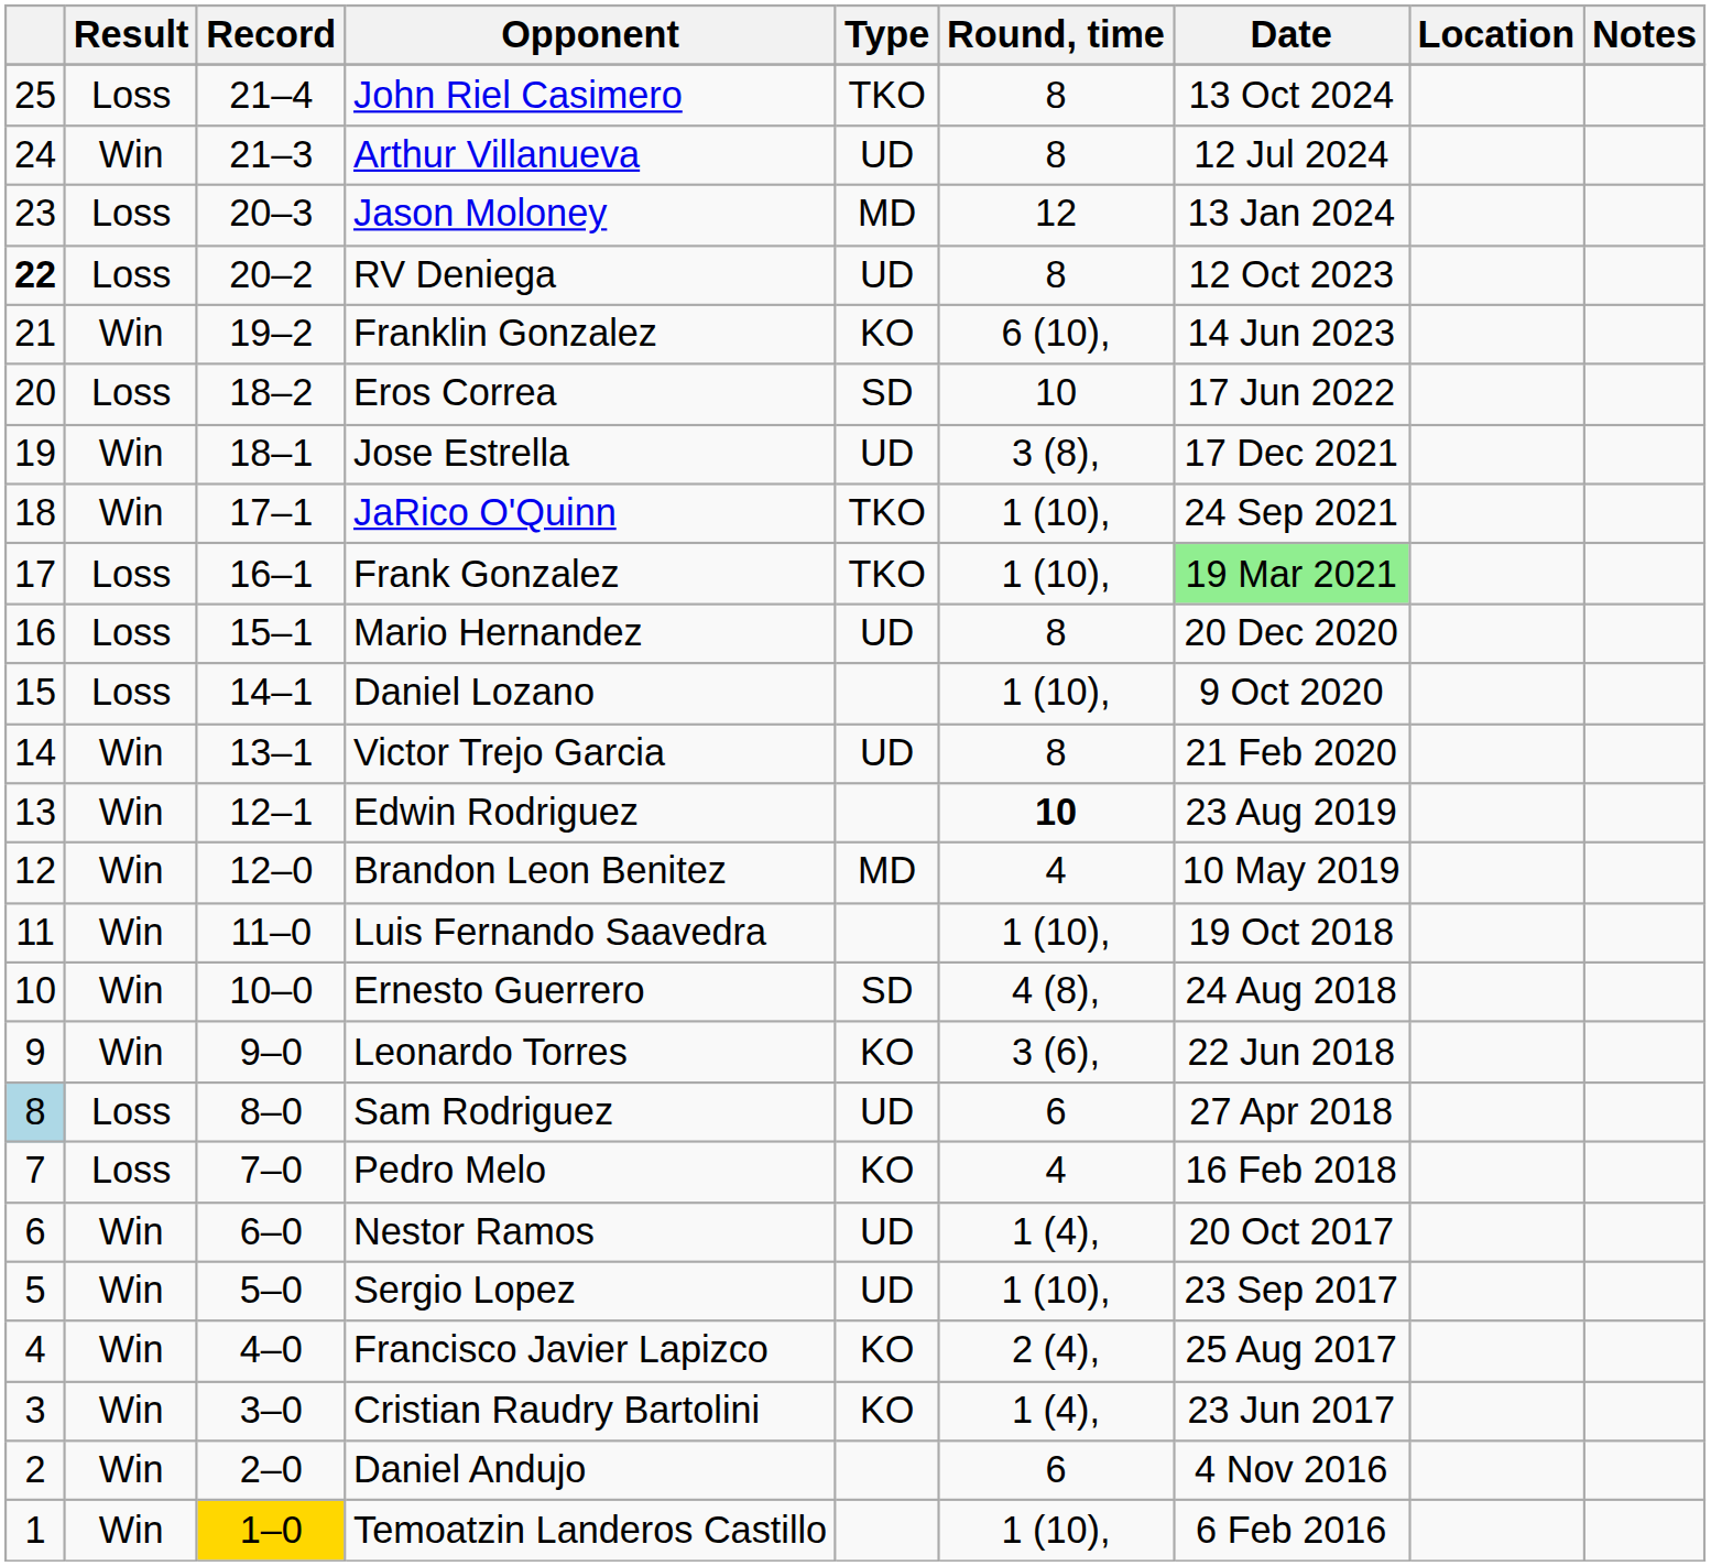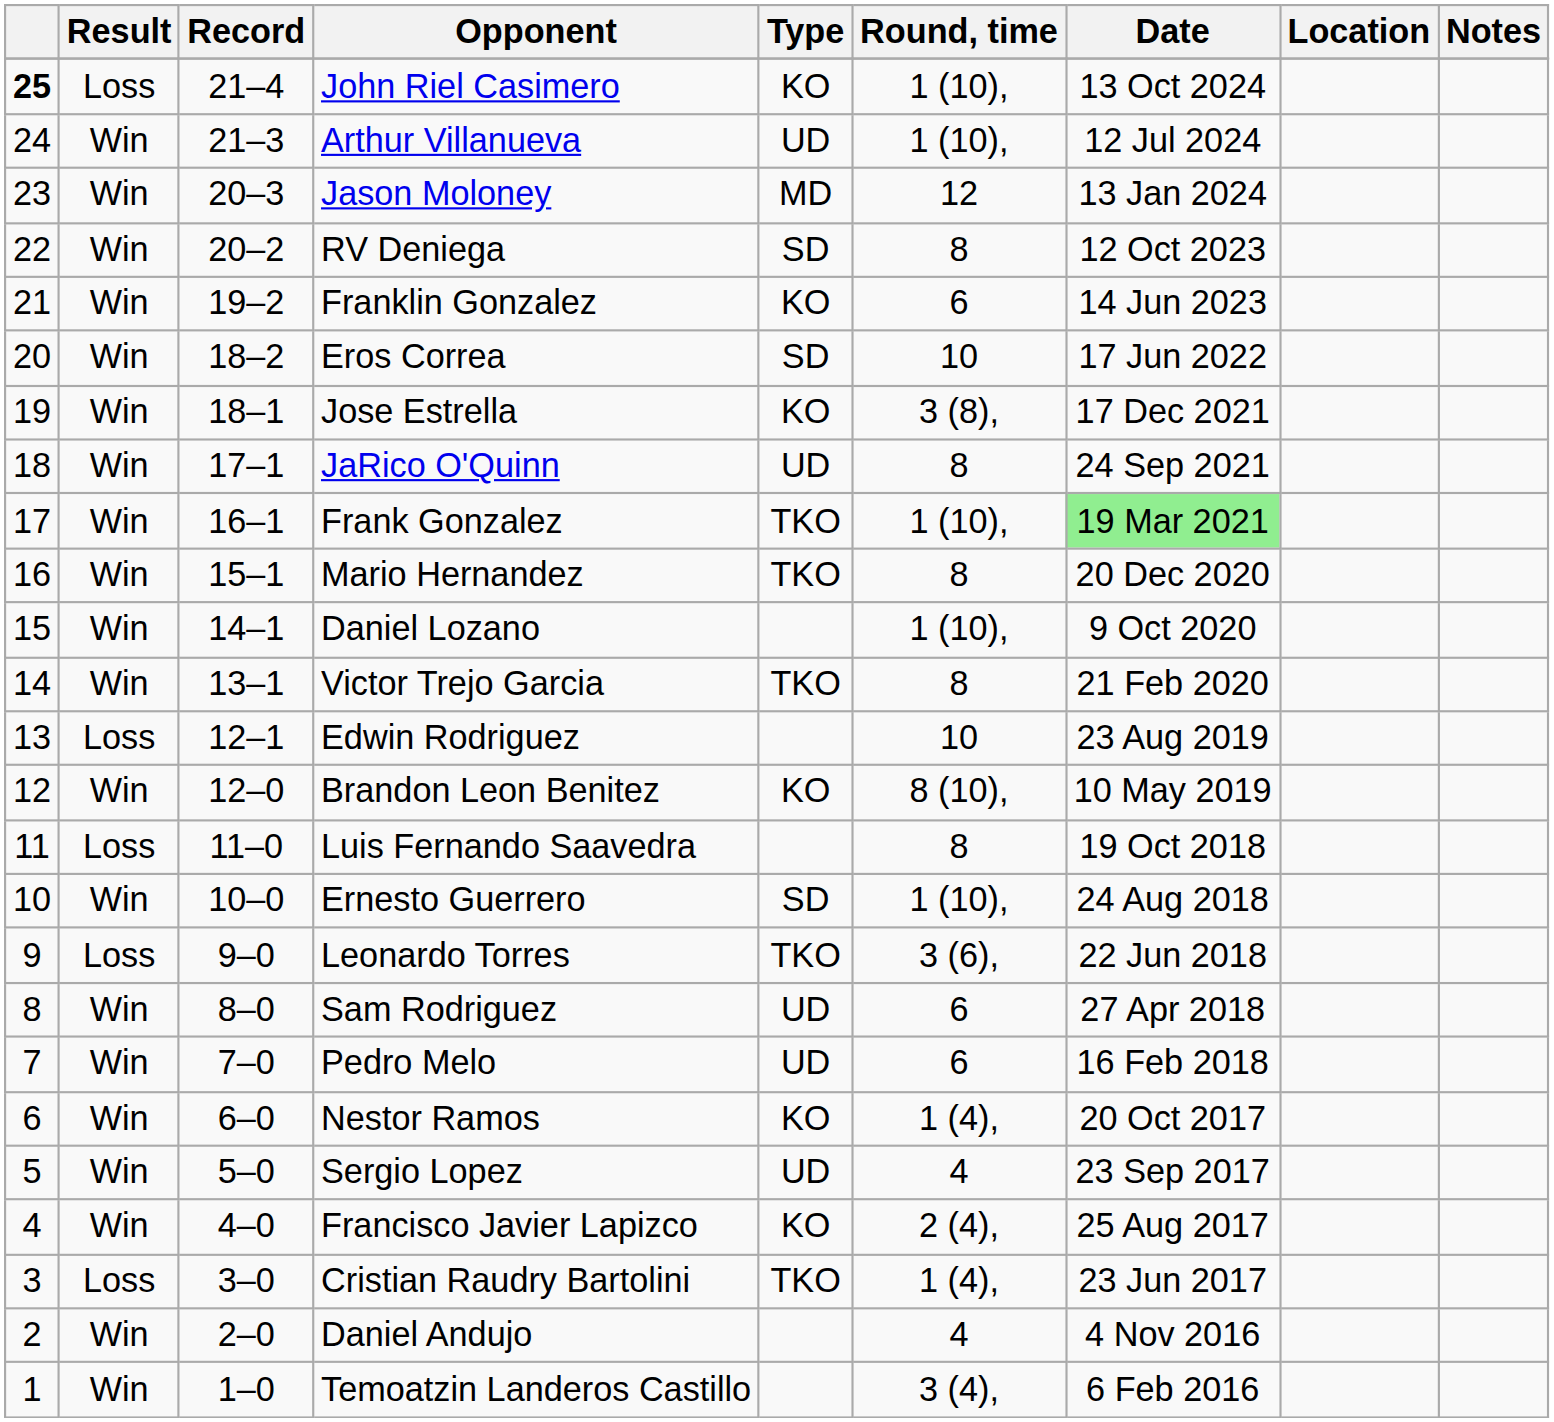John Riel Casimero | column 1: normal -> bold
John Riel Casimero | Type: TKO -> KO
John Riel Casimero | Round, time: 8 -> 1 (10),
Arthur Villanueva | Round, time: 8 -> 1 (10),
Jason Moloney | Result: Loss -> Win
RV Deniega | column 1: bold -> normal
RV Deniega | Result: Loss -> Win
RV Deniega | Type: UD -> SD
Franklin Gonzalez | Round, time: 6 (10), -> 6
Eros Correa | Result: Loss -> Win
Jose Estrella | Type: UD -> KO
JaRico O'Quinn | Type: TKO -> UD
JaRico O'Quinn | Round, time: 1 (10), -> 8
Frank Gonzalez | Result: Loss -> Win
Mario Hernandez | Result: Loss -> Win
Mario Hernandez | Type: UD -> TKO
Daniel Lozano | Result: Loss -> Win
Victor Trejo Garcia | Type: UD -> TKO
Edwin Rodriguez | Result: Win -> Loss
Edwin Rodriguez | Round, time: bold -> normal
Brandon Leon Benitez | Type: MD -> KO
Brandon Leon Benitez | Round, time: 4 -> 8 (10),
Luis Fernando Saavedra | Result: Win -> Loss
Luis Fernando Saavedra | Round, time: 1 (10), -> 8
Ernesto Guerrero | Round, time: 4 (8), -> 1 (10),
Leonardo Torres | Result: Win -> Loss
Leonardo Torres | Type: KO -> TKO
Sam Rodriguez | column 1: lightblue background -> no background
Sam Rodriguez | Result: Loss -> Win
Pedro Melo | Result: Loss -> Win
Pedro Melo | Type: KO -> UD
Pedro Melo | Round, time: 4 -> 6
Nestor Ramos | Type: UD -> KO
Sergio Lopez | Round, time: 1 (10), -> 4
Cristian Raudry Bartolini | Result: Win -> Loss
Cristian Raudry Bartolini | Type: KO -> TKO
Daniel Andujo | Round, time: 6 -> 4
Temoatzin Landeros Castillo | Record: gold background -> no background
Temoatzin Landeros Castillo | Round, time: 1 (10), -> 3 (4),
